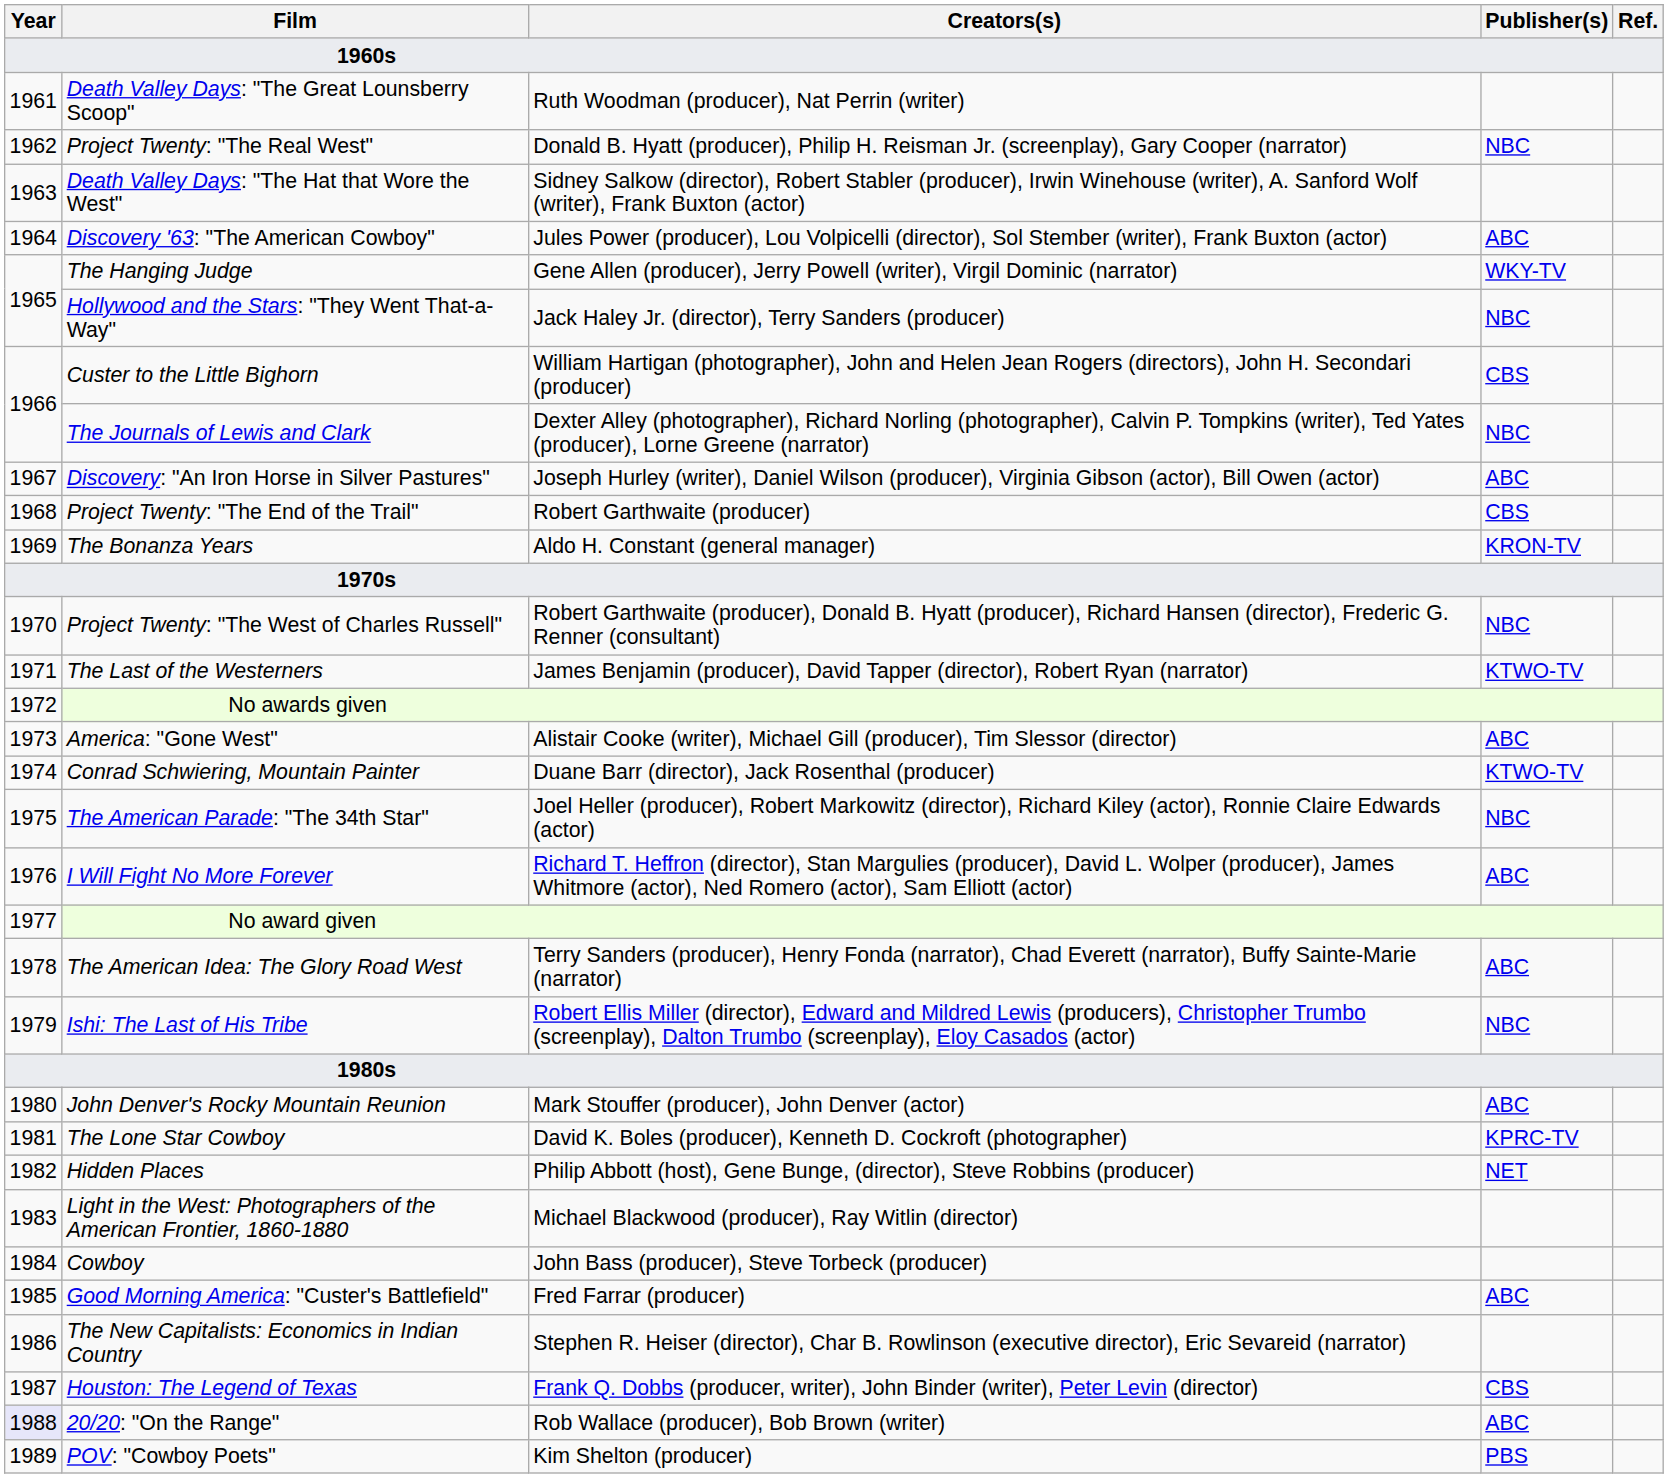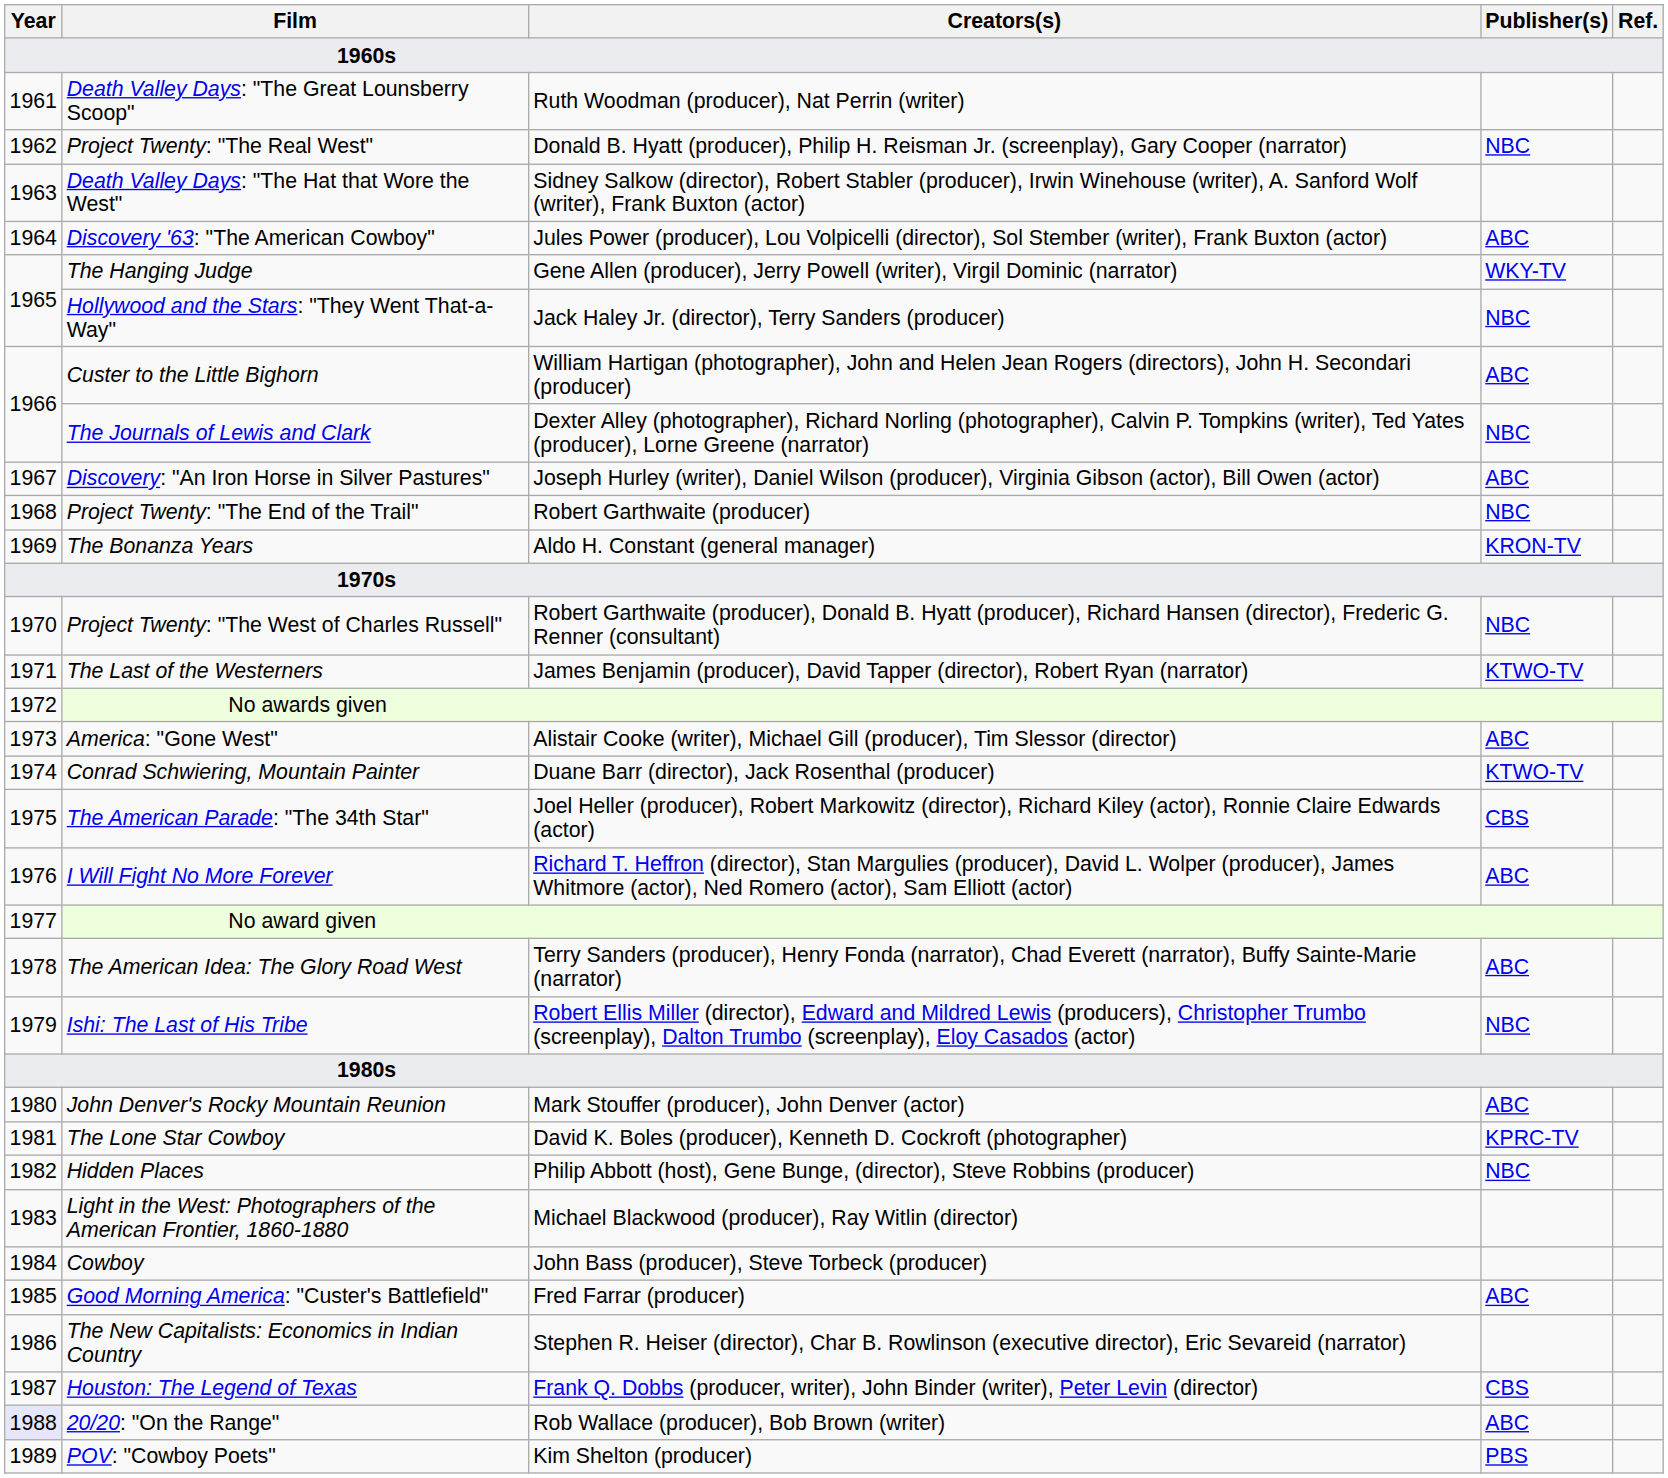Custer to the Little Bighorn | Publisher(s): CBS -> ABC
Project Twenty: "The End of the Trail" | Publisher(s): CBS -> NBC
The American Parade: "The 34th Star" | Publisher(s): NBC -> CBS
Hidden Places | Publisher(s): NET -> NBC
